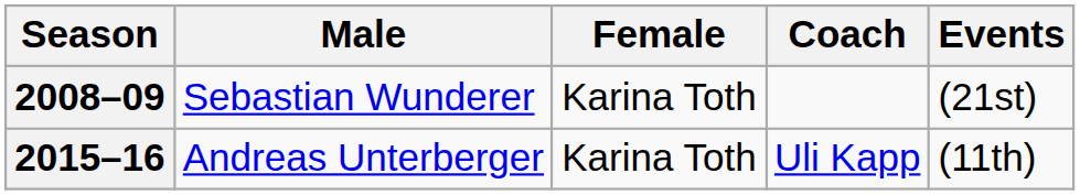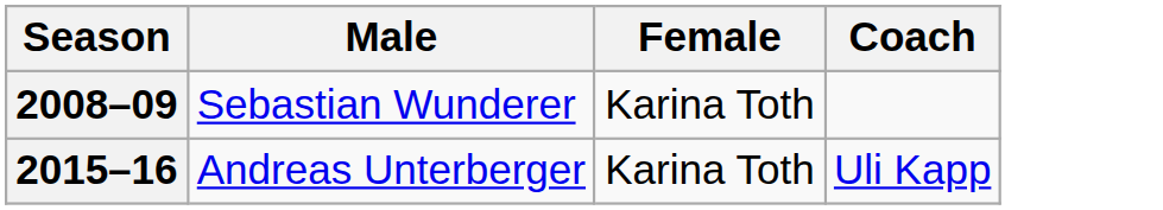- column: Events | (21st) | (11th)
